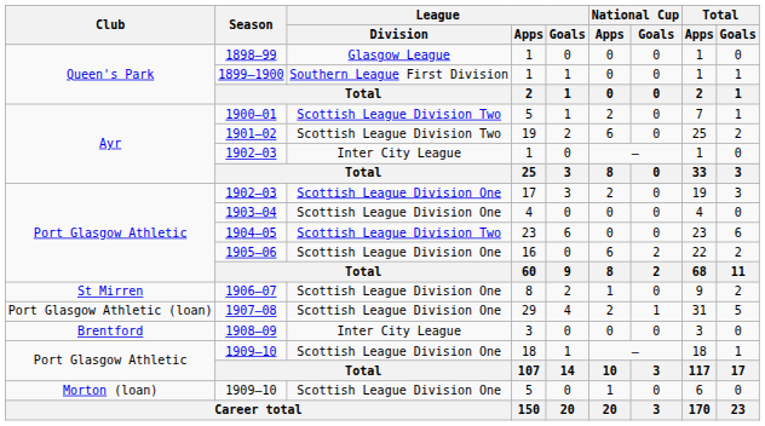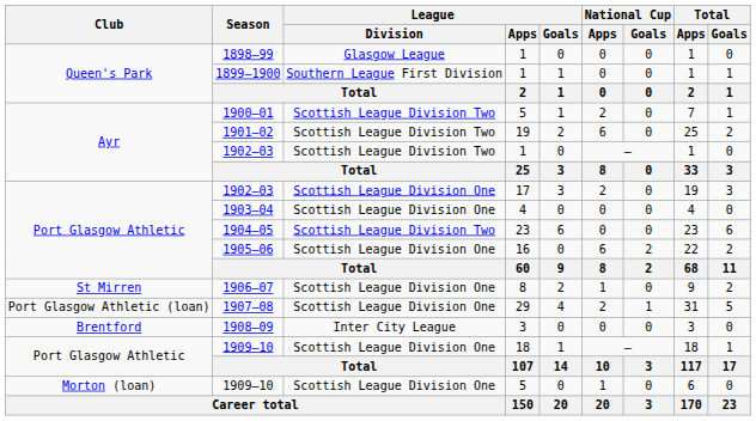1902–03 / 1 | League / Division: Inter City League -> Scottish League Division Two
